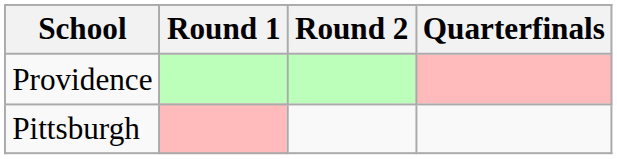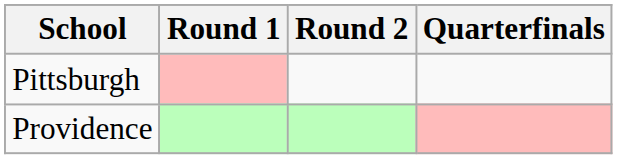rows swapped: Providence <-> Pittsburgh
